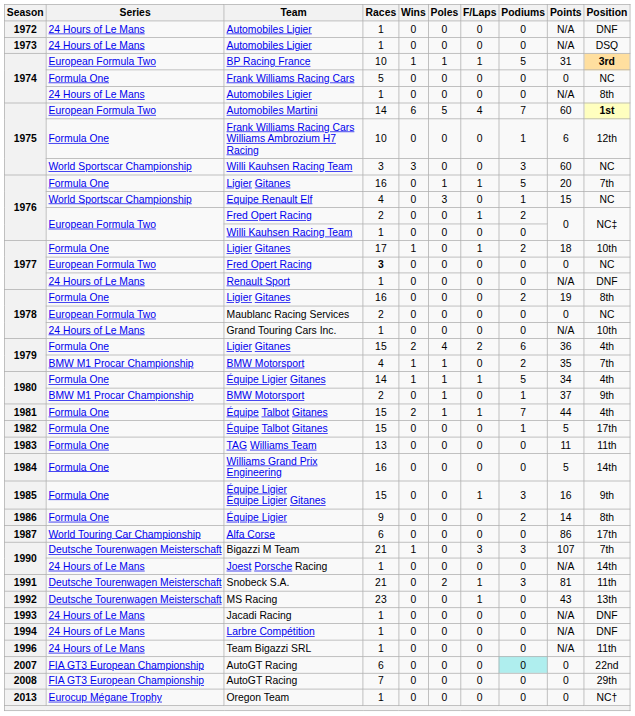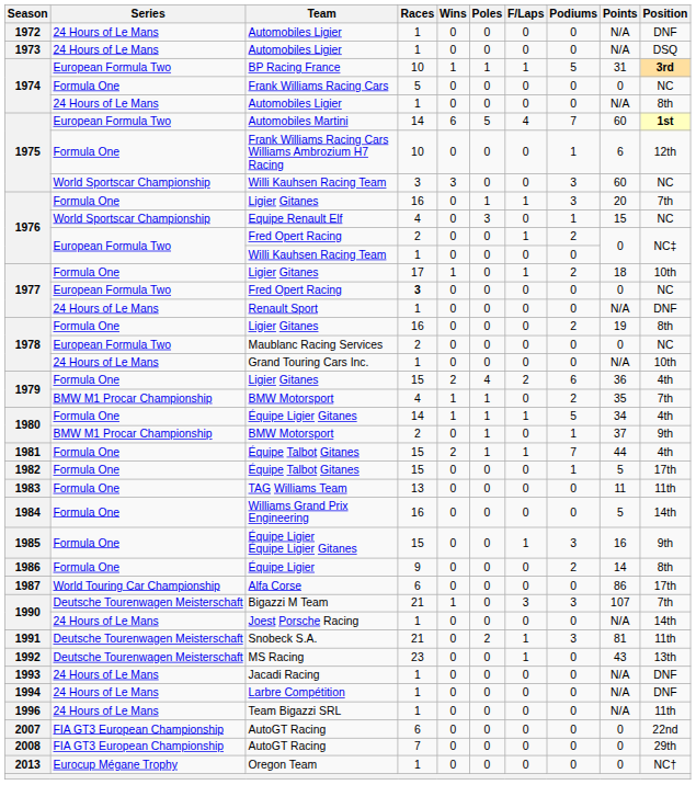1976 / Ligier Gitanes | Podiums: 5 -> 3
2007 / AutoGT Racing | Podiums: paleturquoise background -> no background
